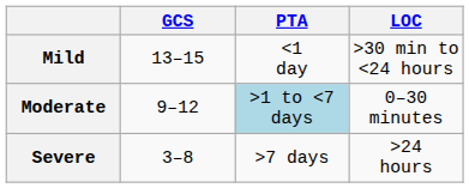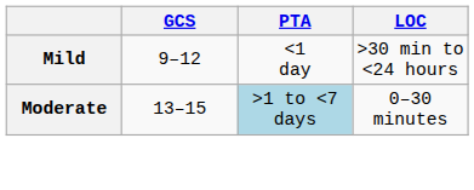Mild | GCS: 13–15 -> 9–12
Moderate | GCS: 9–12 -> 13–15
- row: Severe | 3–8 | >7 days | >24 hours
